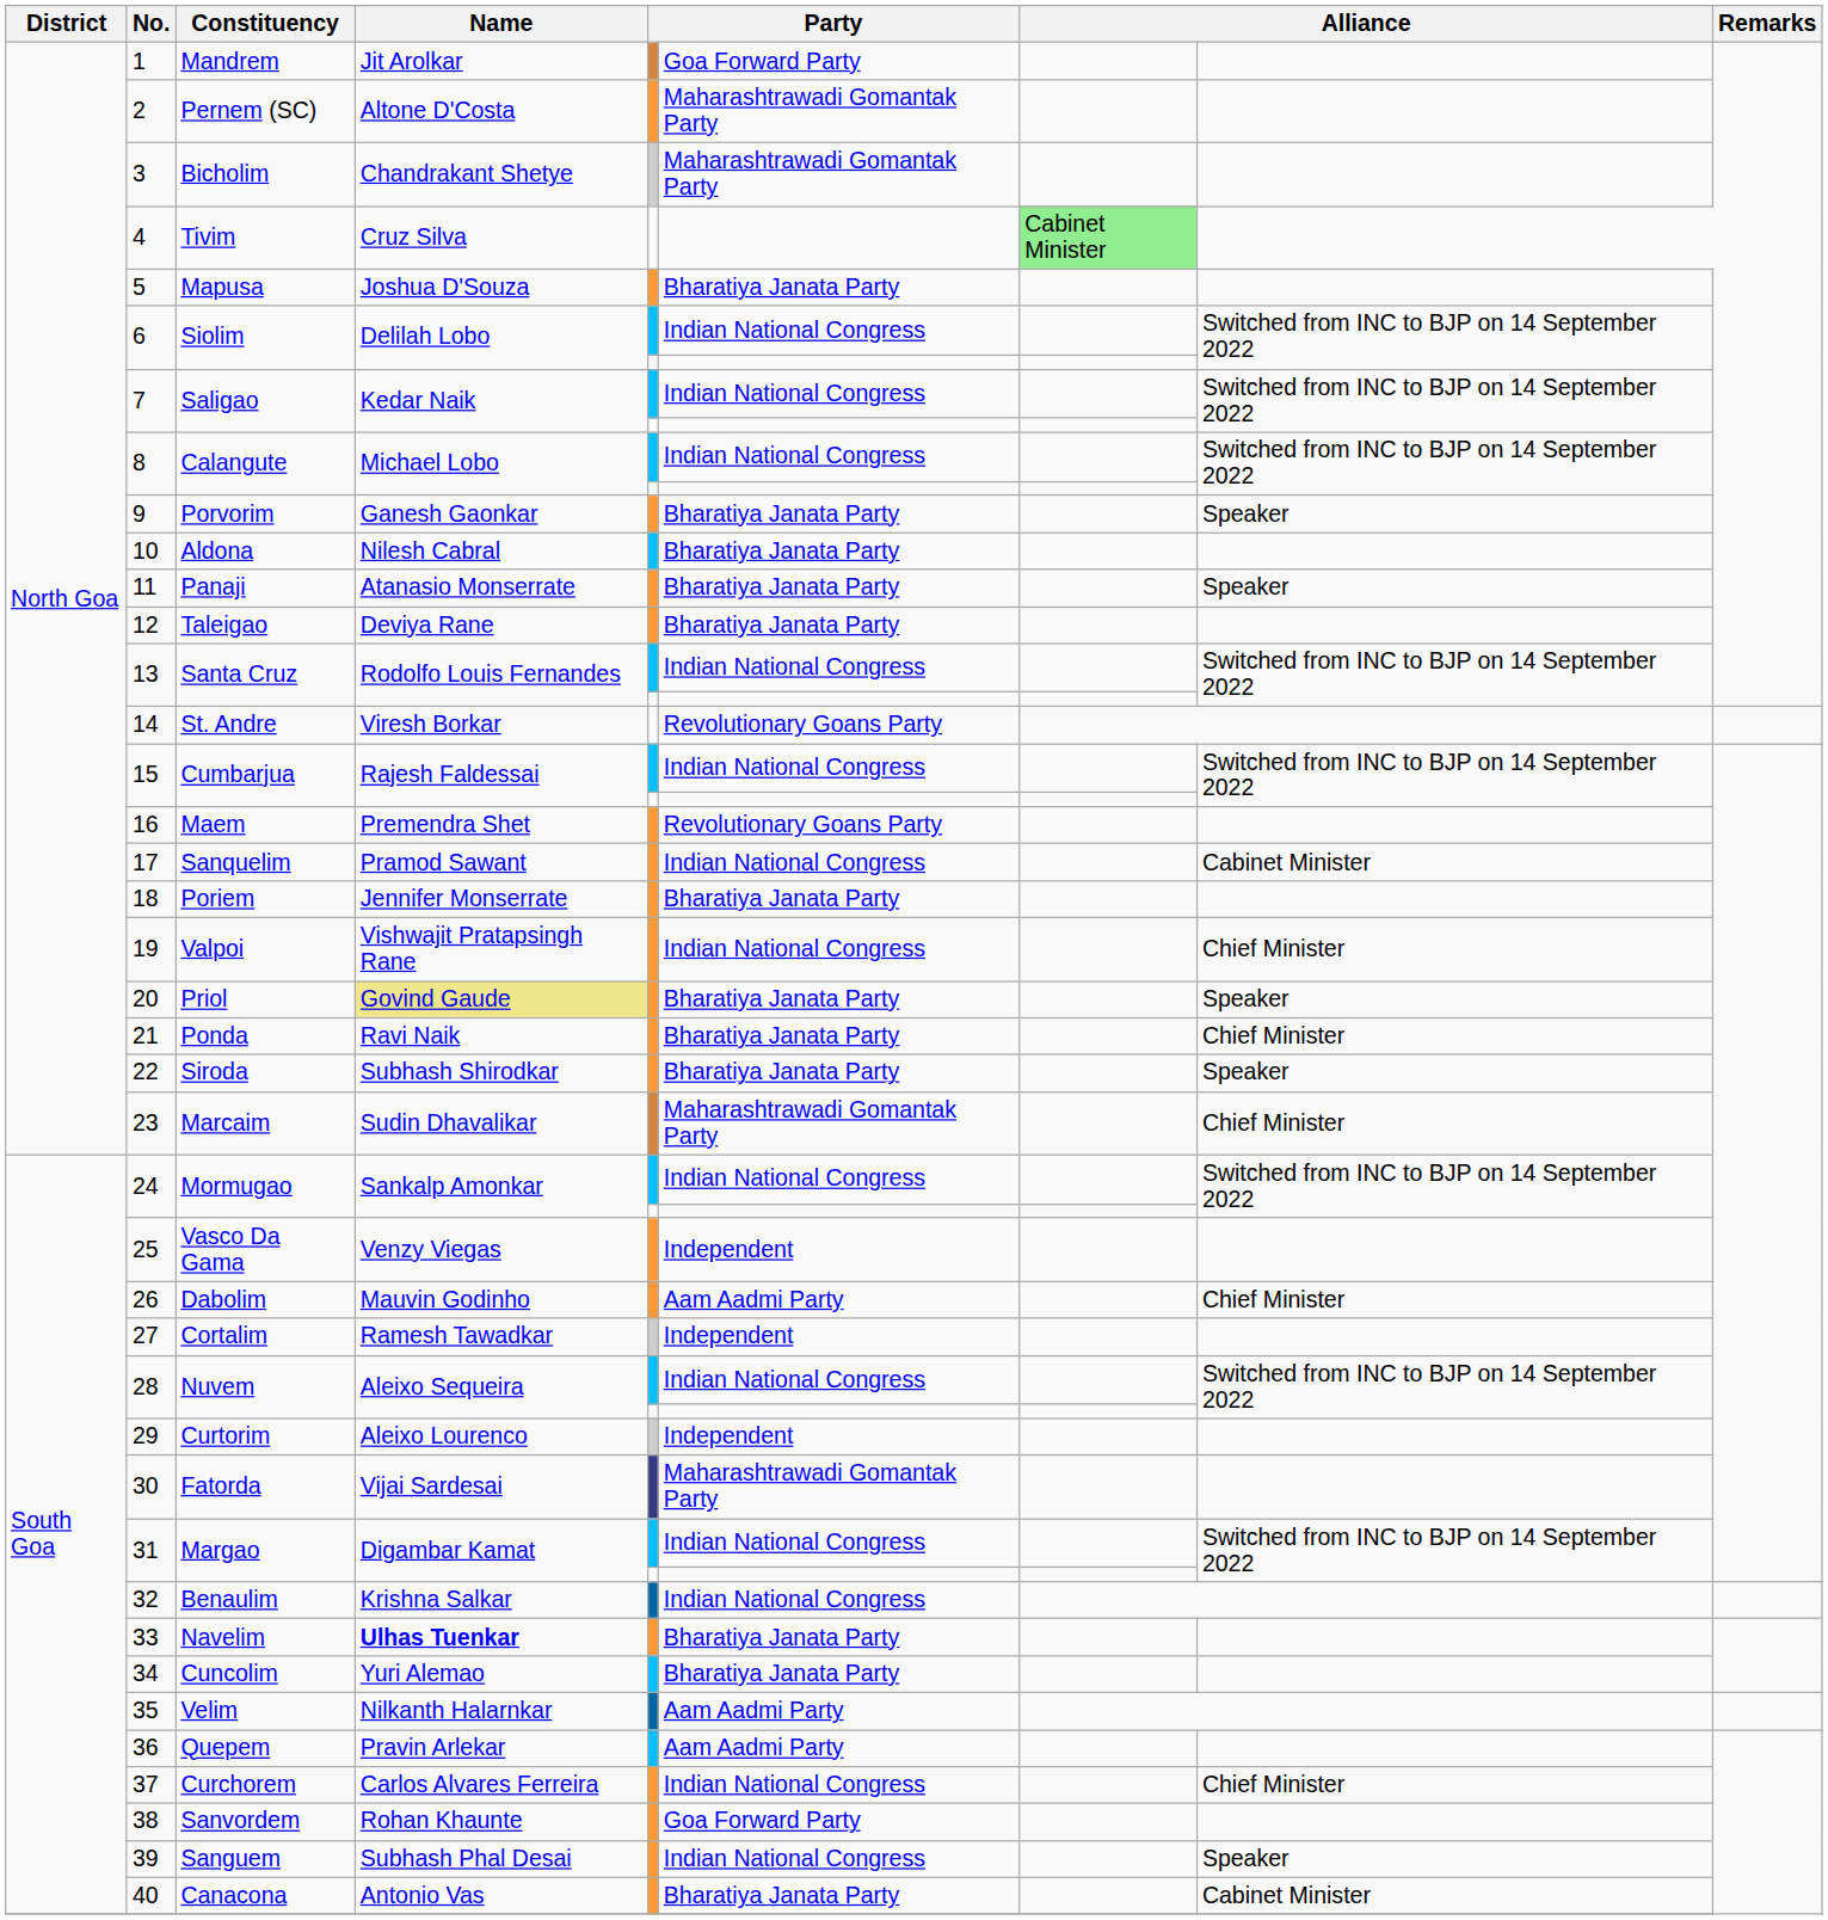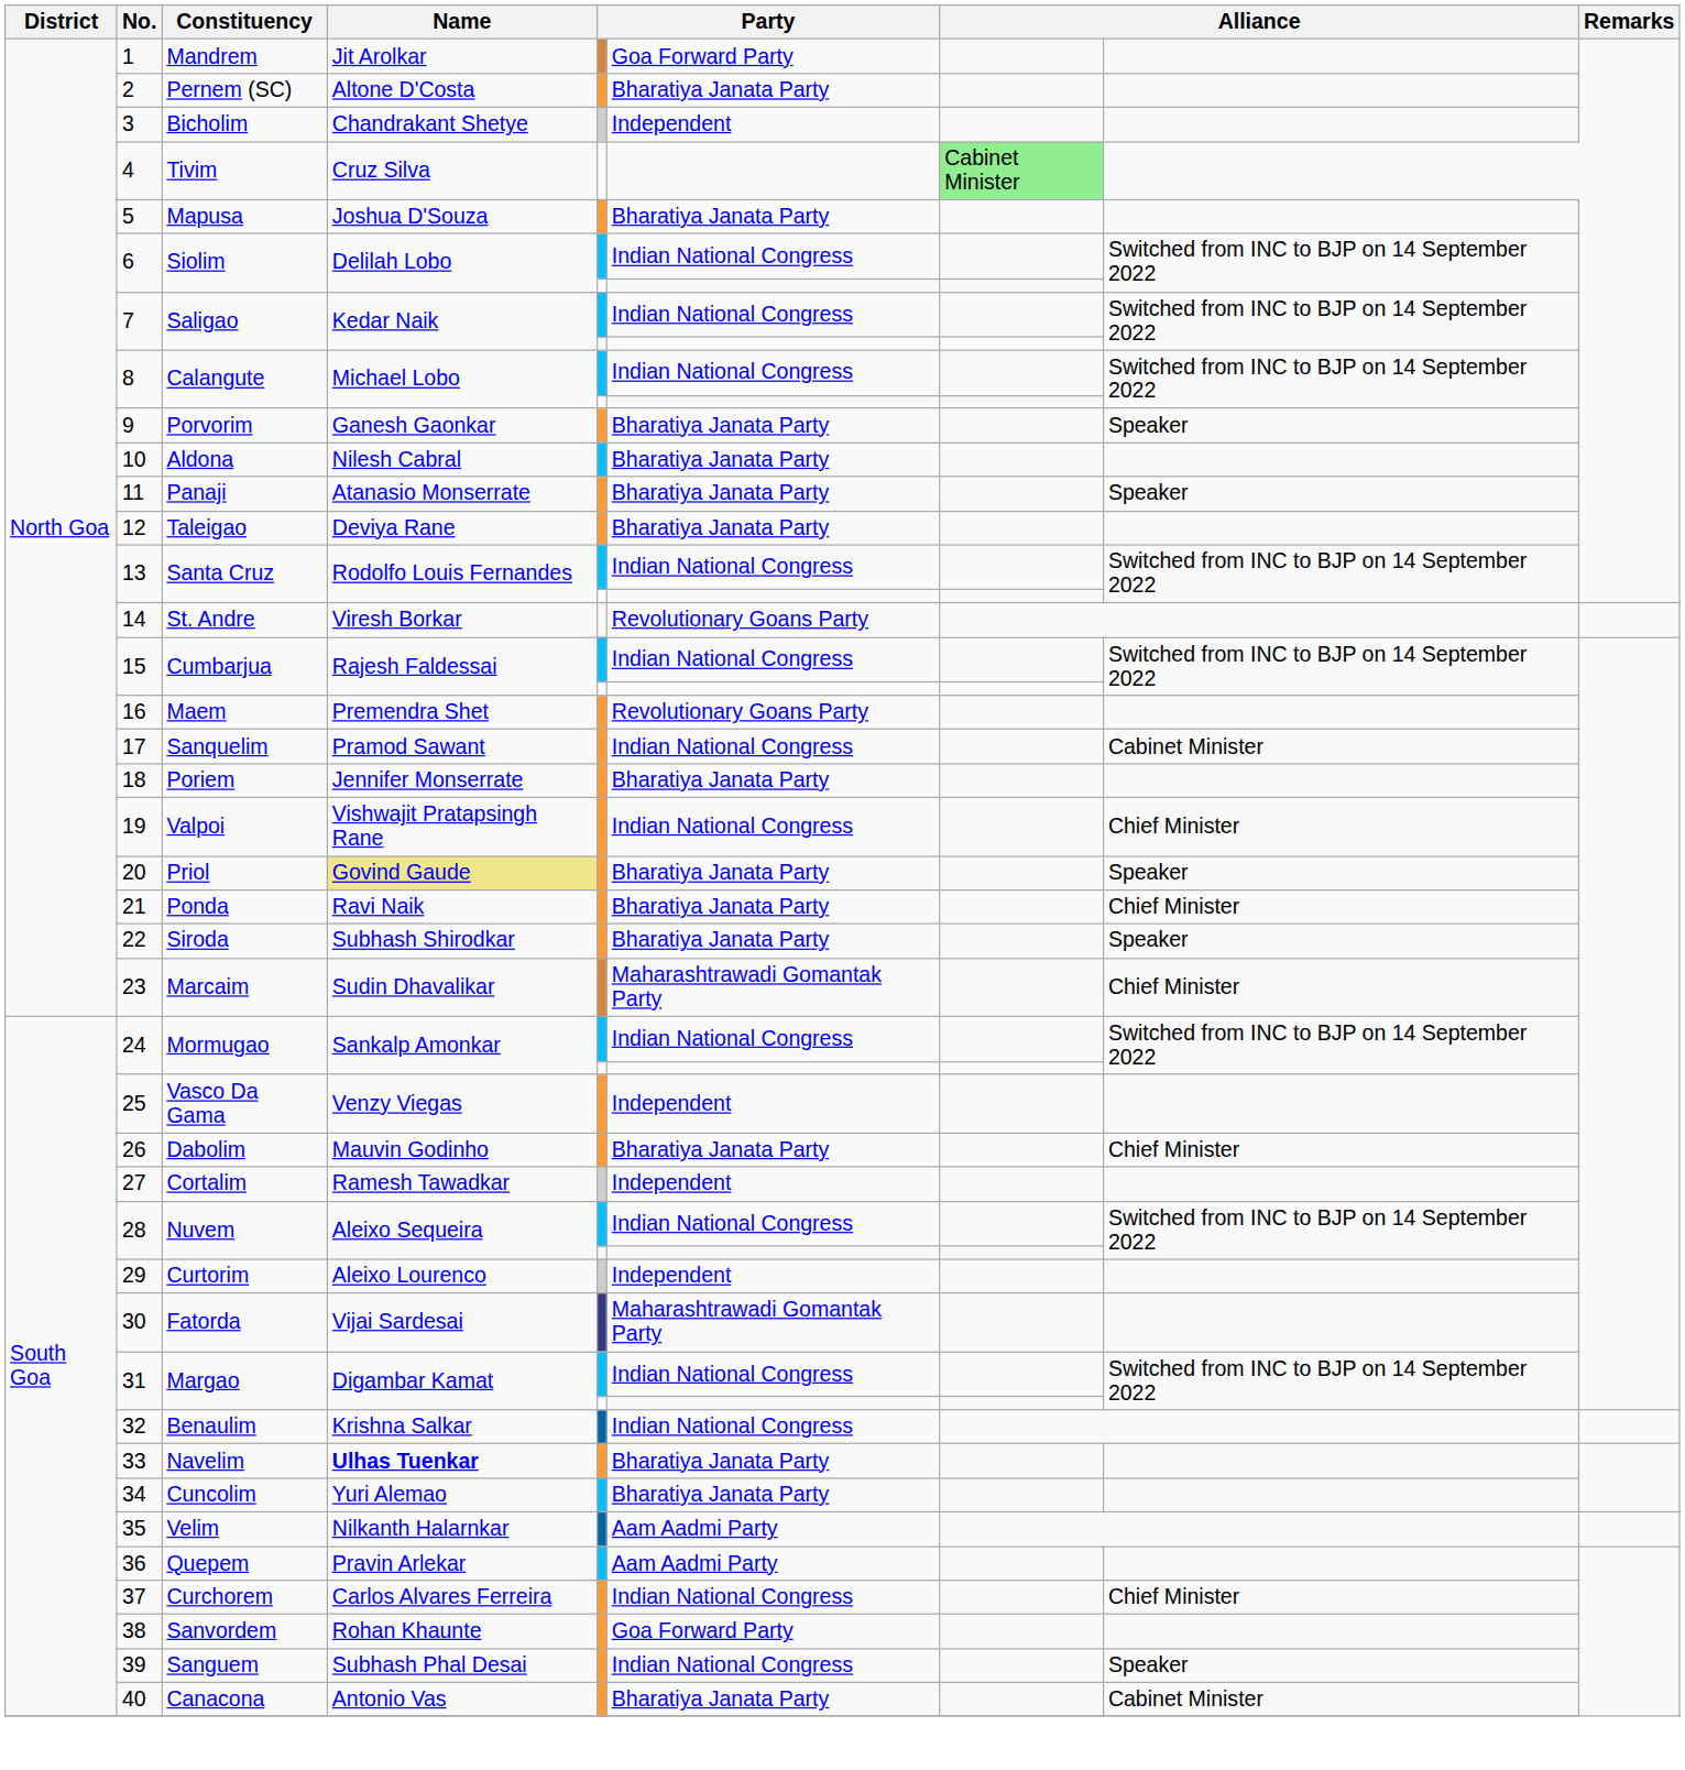2 | column 6: Maharashtrawadi Gomantak Party -> Bharatiya Janata Party
3 | column 6: Maharashtrawadi Gomantak Party -> Independent
26 | column 6: Aam Aadmi Party -> Bharatiya Janata Party
